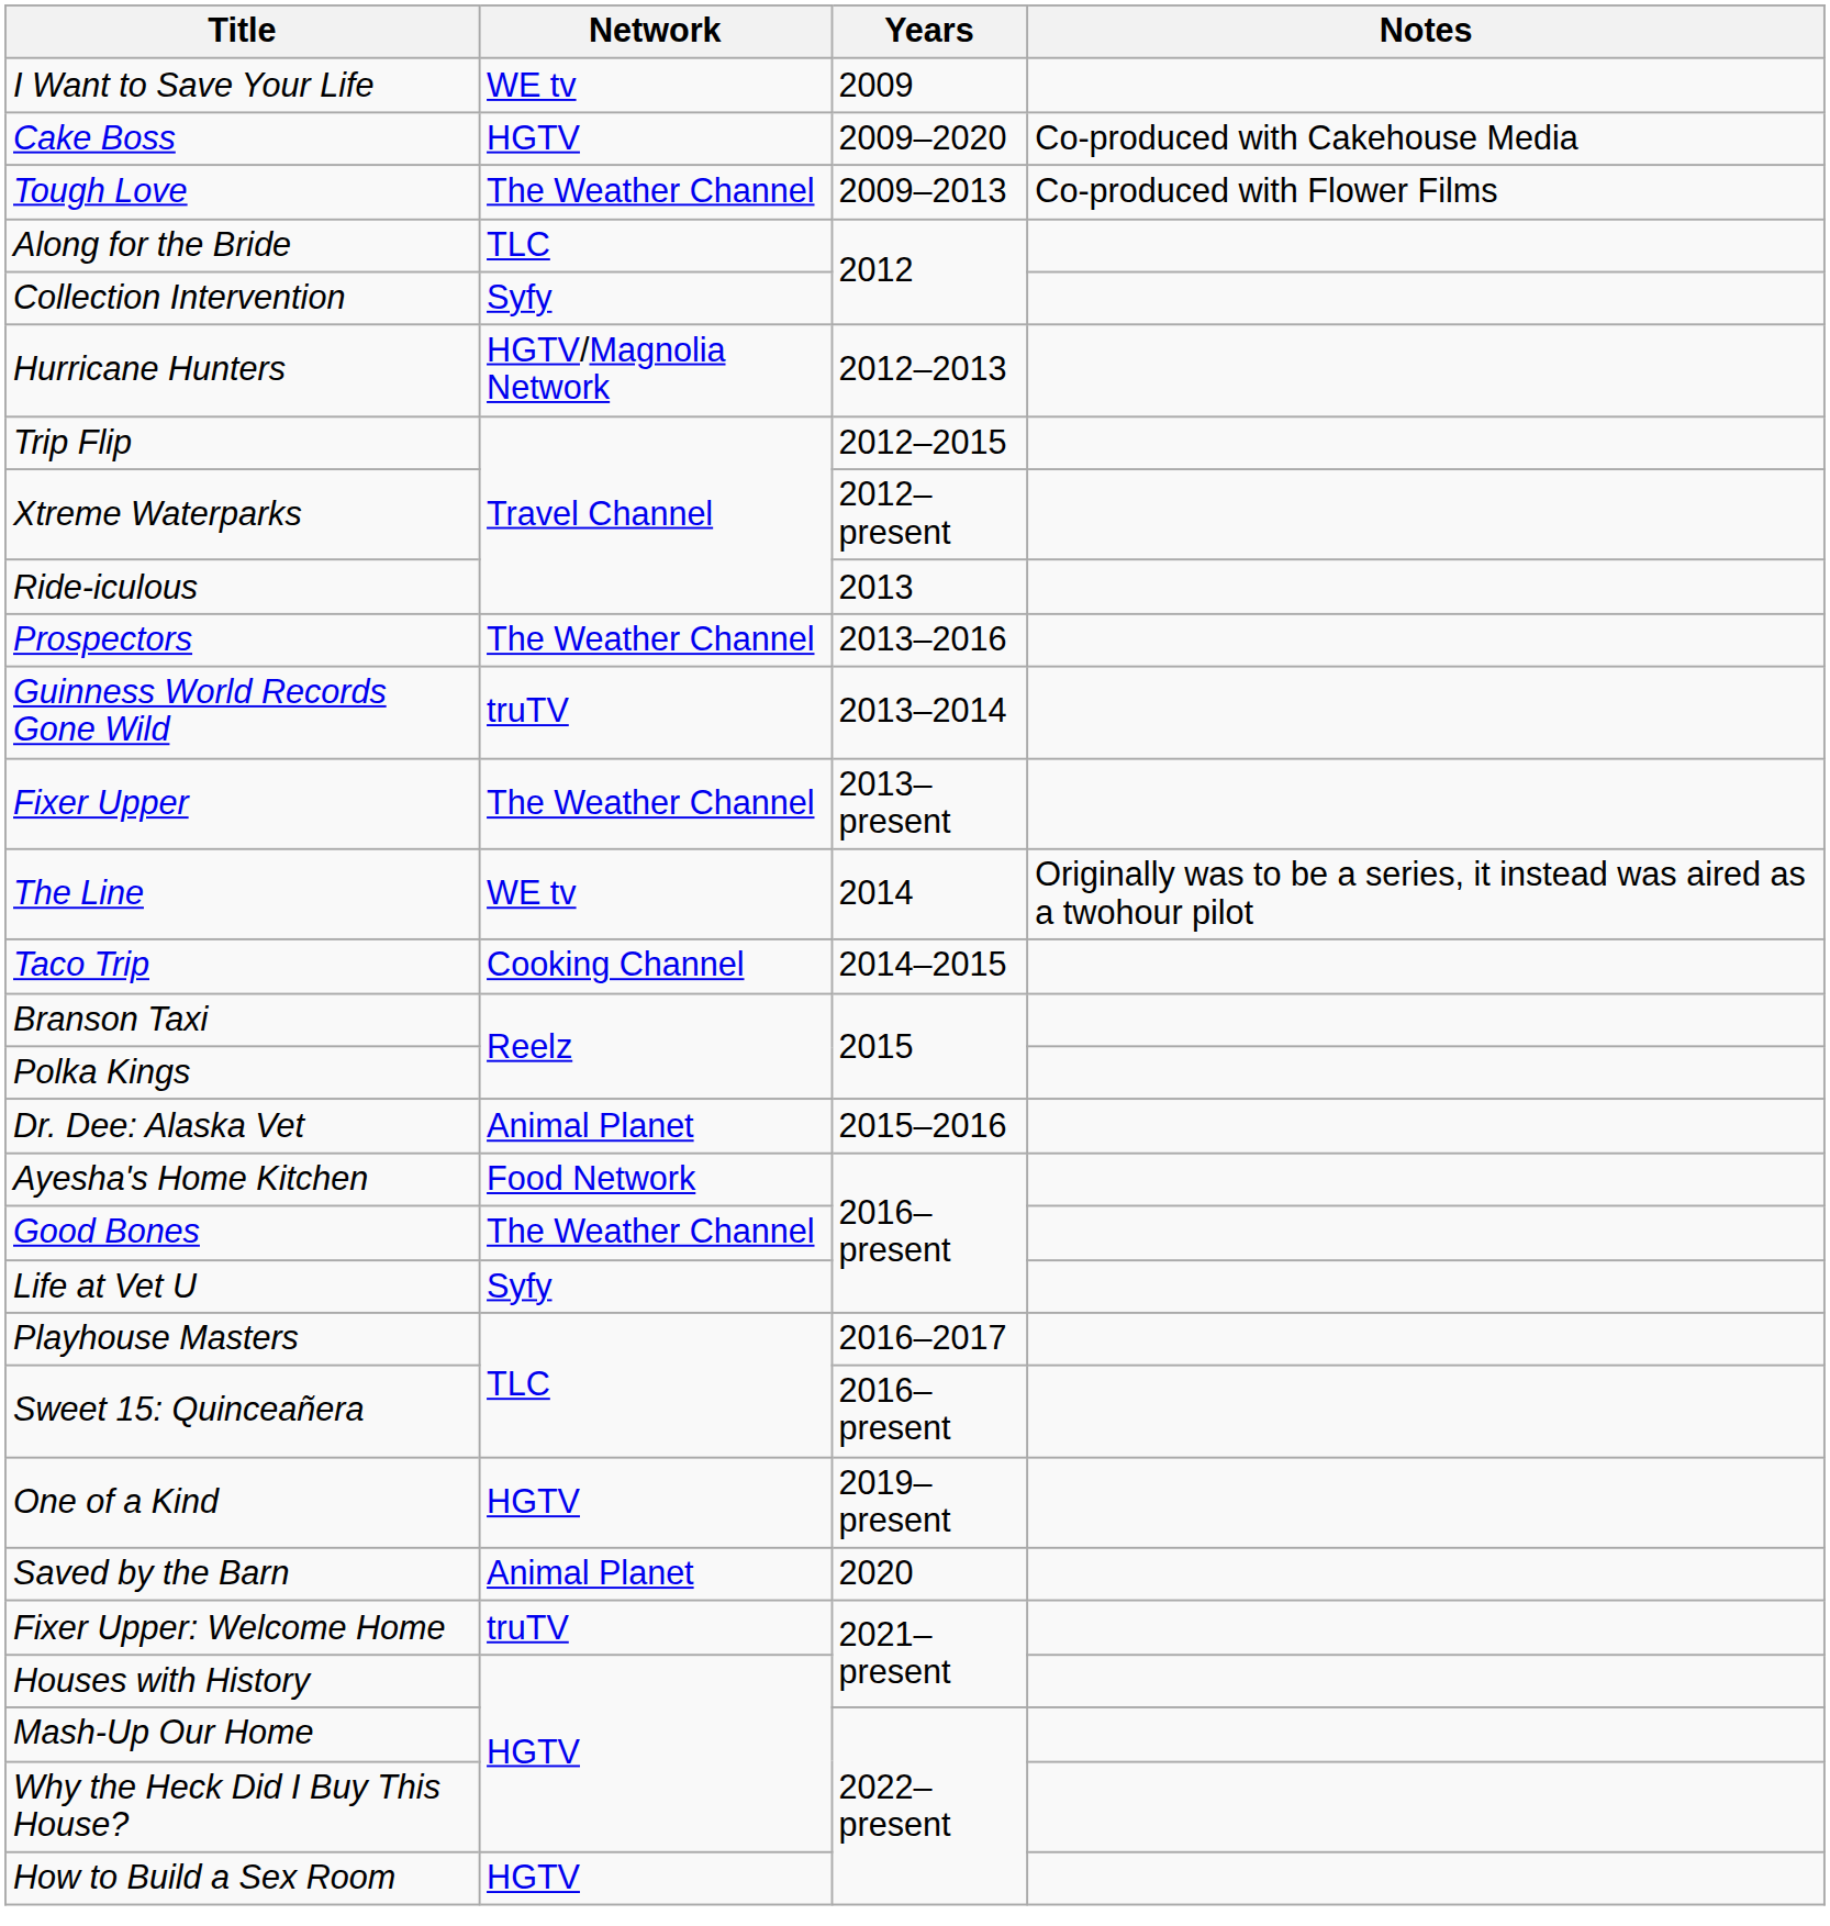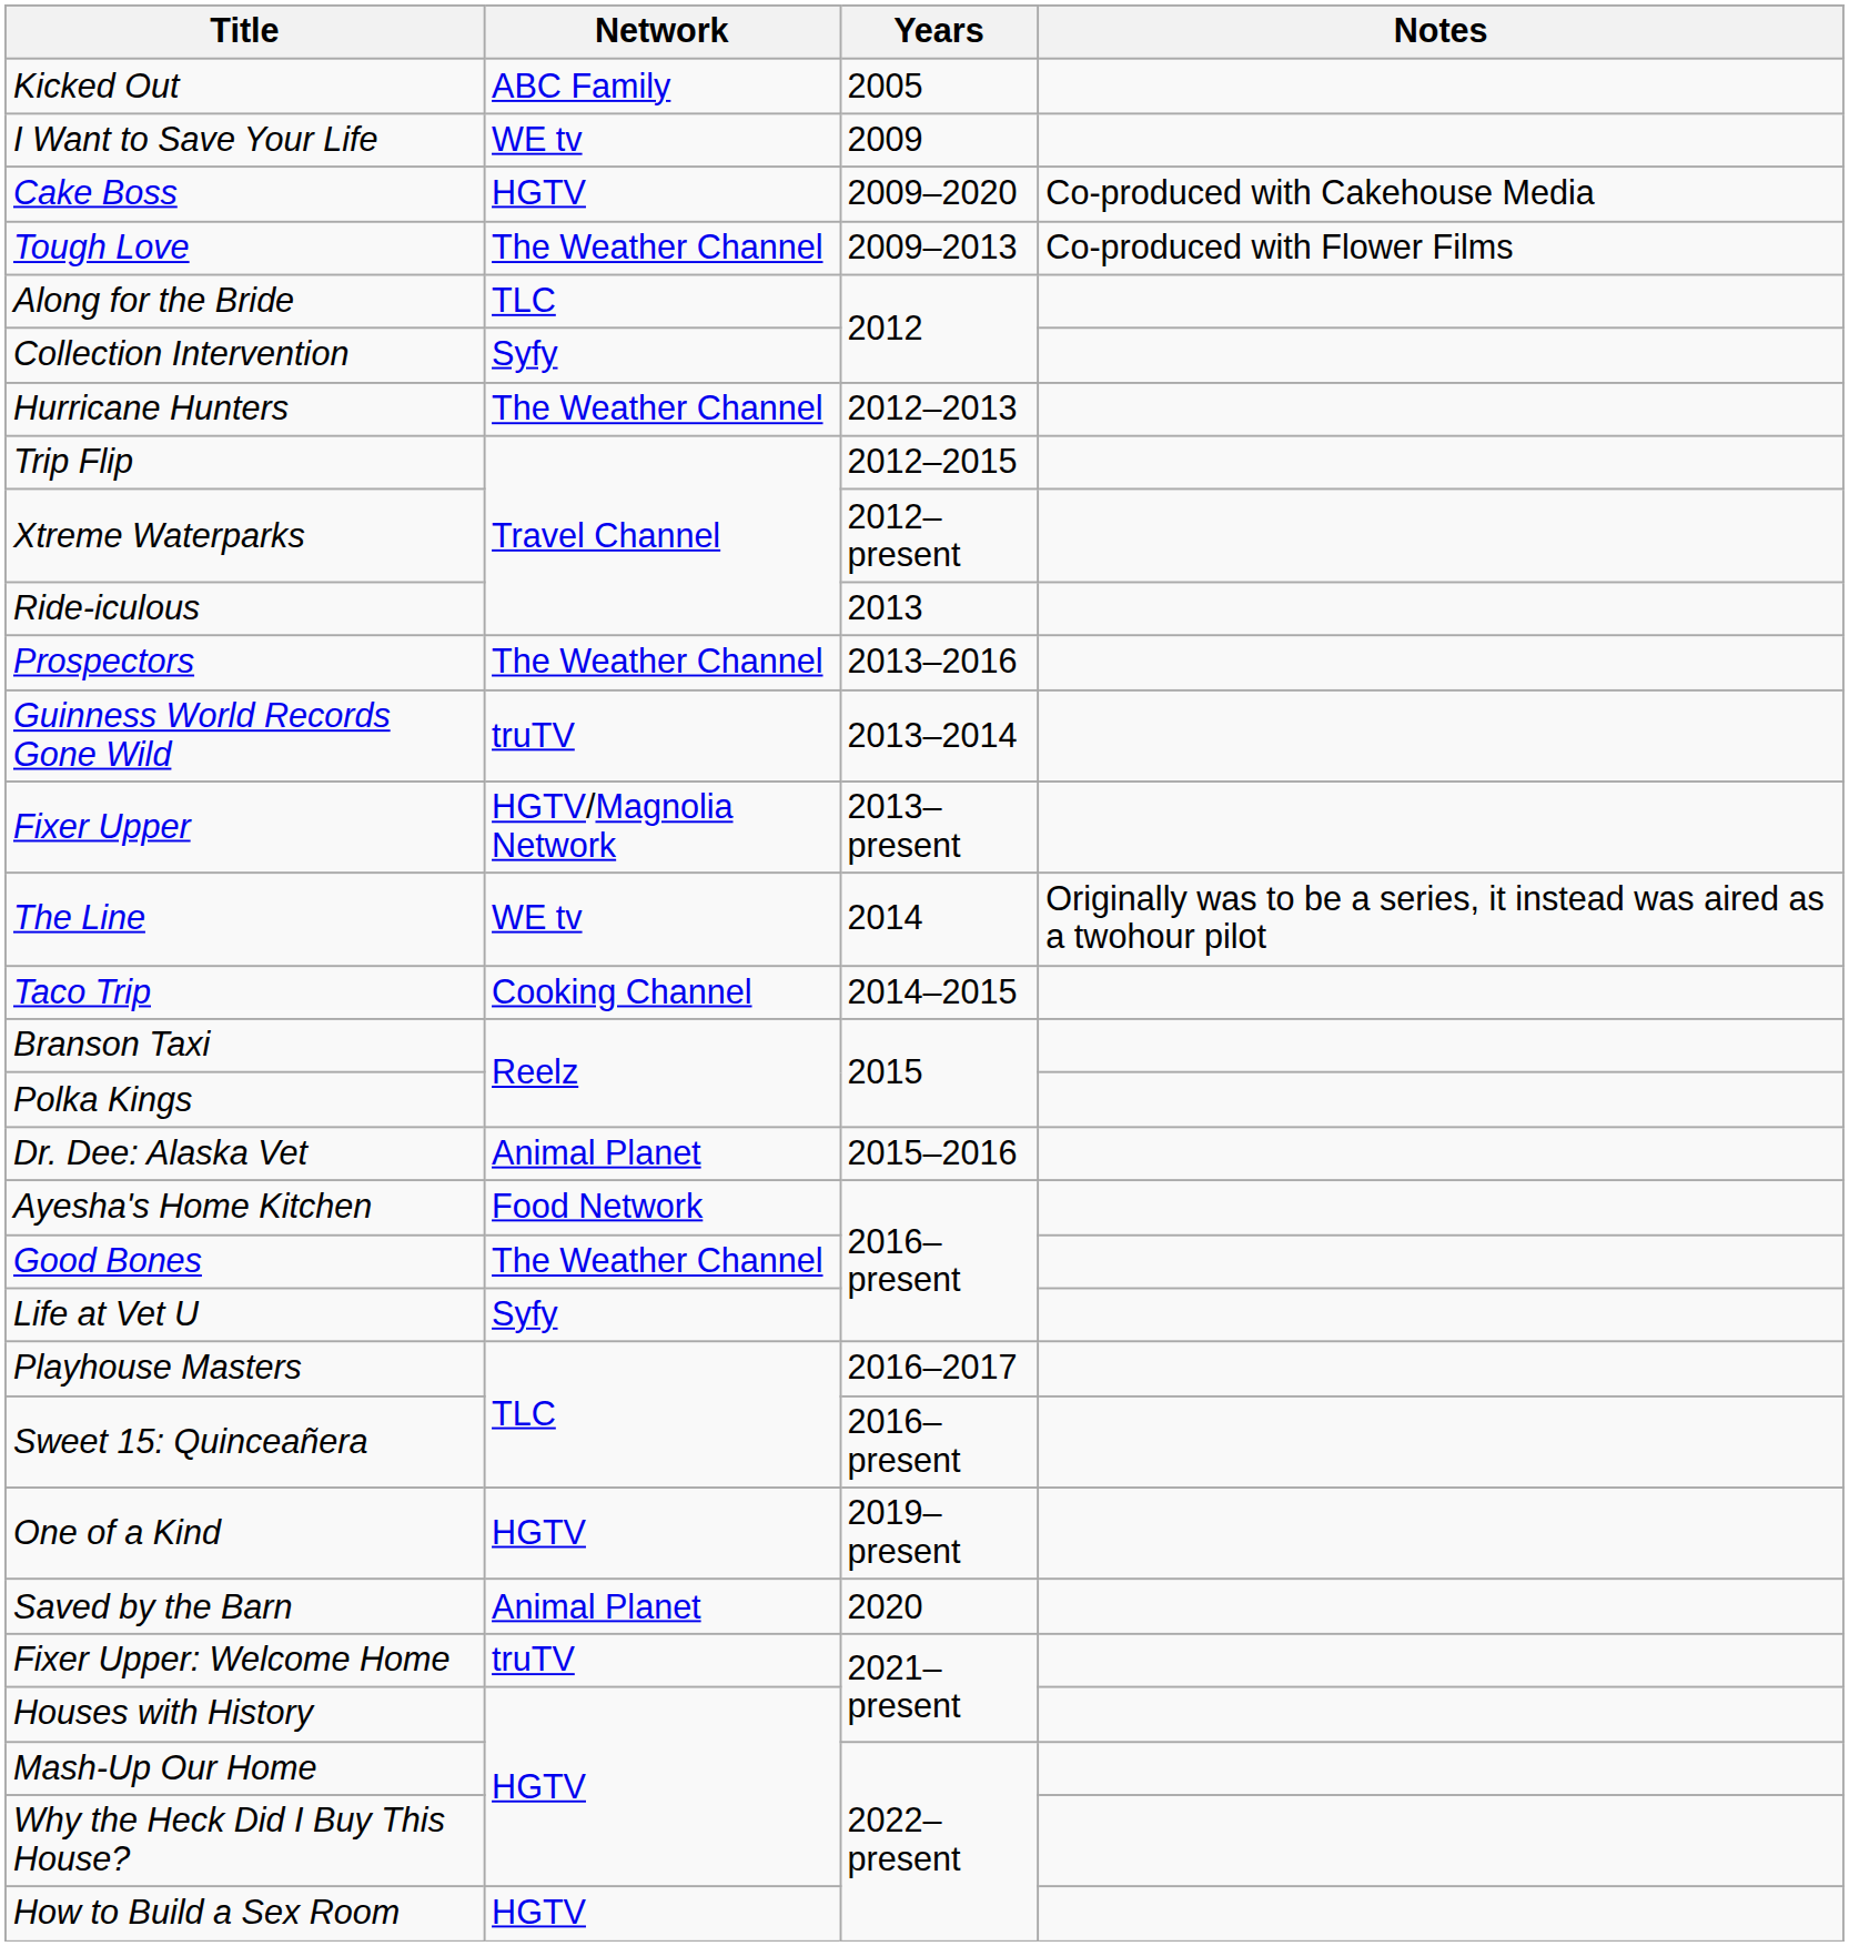+ row: Kicked Out | ABC Family | 2005
Hurricane Hunters | Network: HGTV/Magnolia Network -> The Weather Channel
Fixer Upper | Network: The Weather Channel -> HGTV/Magnolia Network
